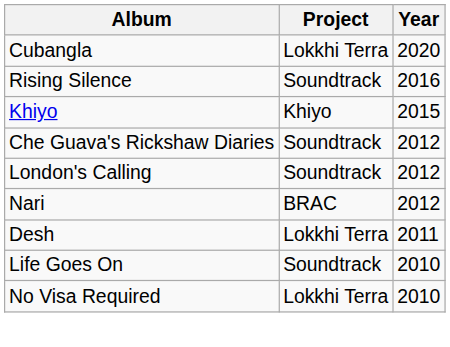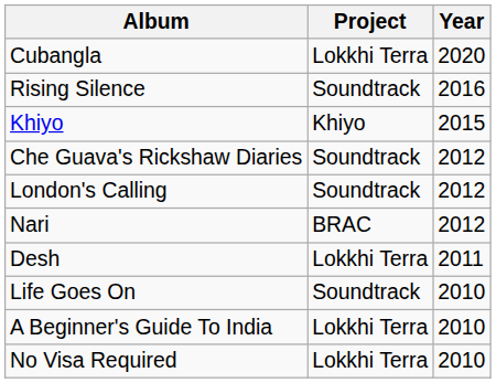+ row: A Beginner's Guide To India | Lokkhi Terra | 2010
